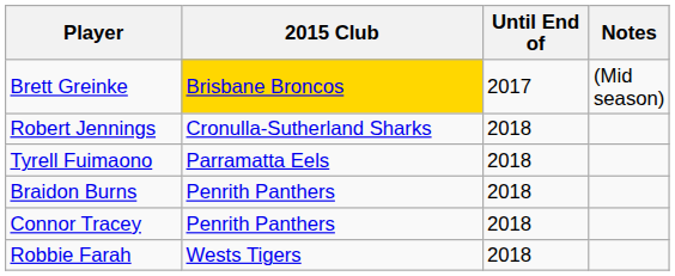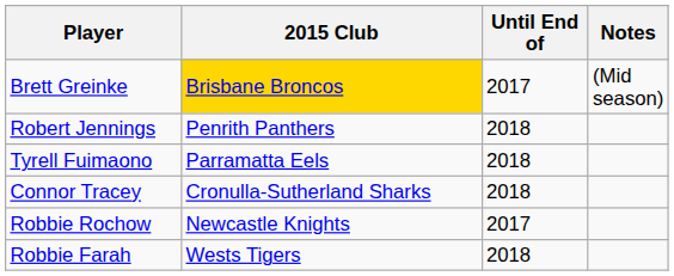Robert Jennings | 2015 Club: Cronulla-Sutherland Sharks -> Penrith Panthers
- row: Braidon Burns | Penrith Panthers | 2018
Connor Tracey | 2015 Club: Penrith Panthers -> Cronulla-Sutherland Sharks
+ row: Robbie Rochow | Newcastle Knights | 2017
